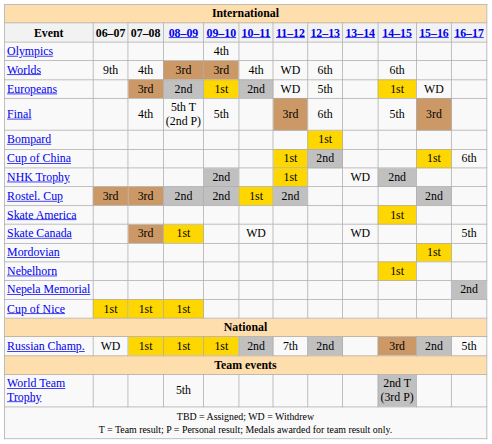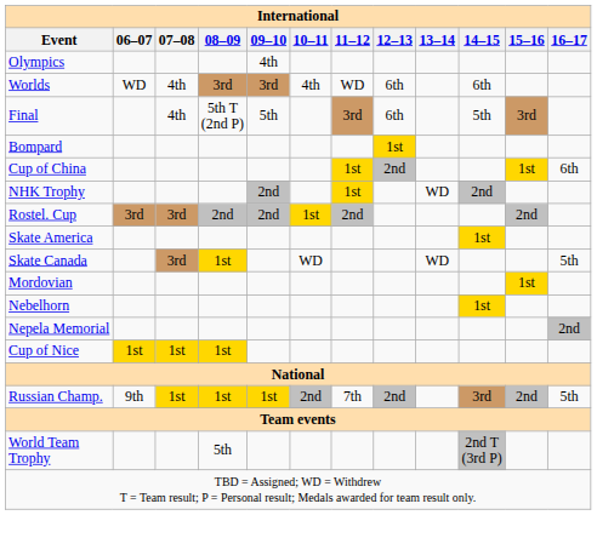Worlds | 06–07: 9th -> WD
- row: Europeans | 3rd | 2nd | 1st | 2nd | WD | 5th | 1st | WD
Russian Champ. | 06–07: WD -> 9th
